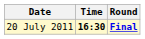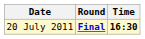columns swapped: Time <-> Round
